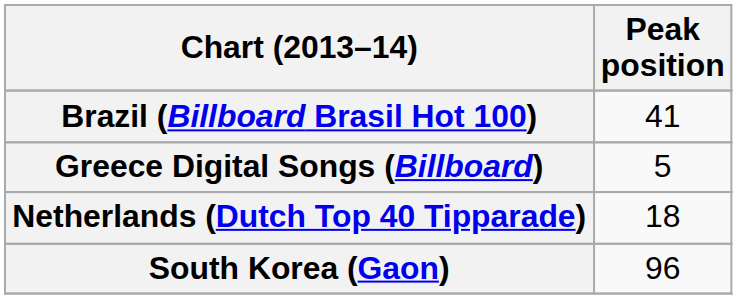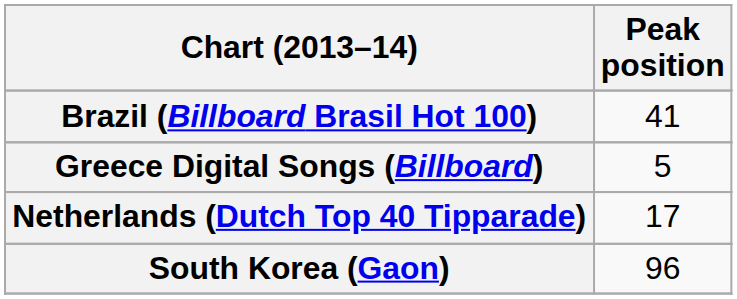Netherlands (Dutch Top 40 Tipparade) | Peak position: 18 -> 17
